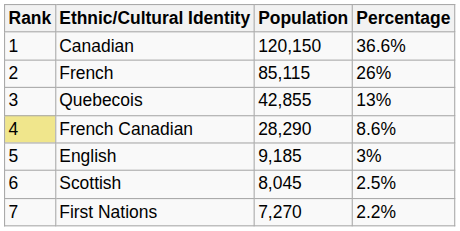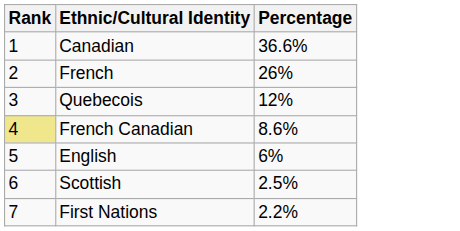- column: Population | 120,150 | 85,115 | 42,855 | 28,290 | 9,185 | 8,045 | 7,270
Quebecois | Percentage: 13% -> 12%
English | Percentage: 3% -> 6%
